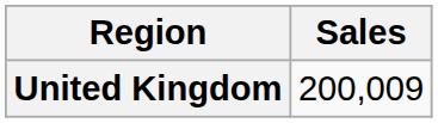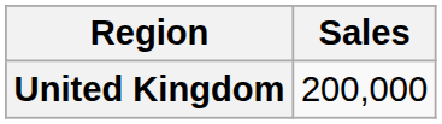United Kingdom | Sales: 200,009 -> 200,000
